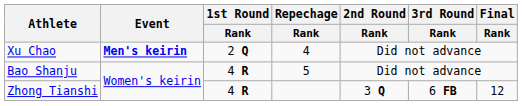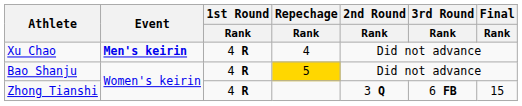Xu Chao | 1st Round / Rank: 2 Q -> 4 R
Bao Shanju | Repechage / Rank: no background -> gold background
Zhong Tianshi | Final / Rank: 12 -> 15
